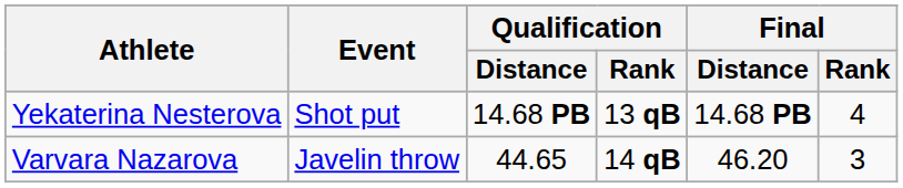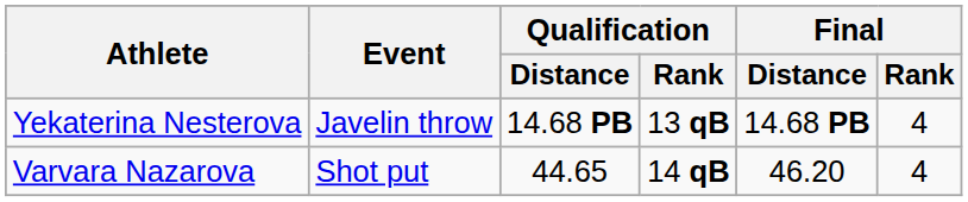Yekaterina Nesterova | Event: Shot put -> Javelin throw
Varvara Nazarova | Event: Javelin throw -> Shot put
Varvara Nazarova | Final / Rank: 3 -> 4
